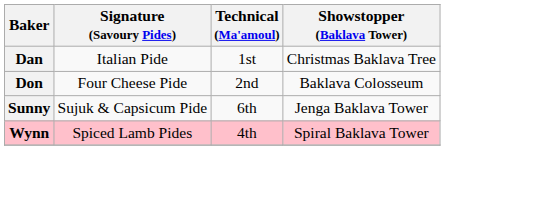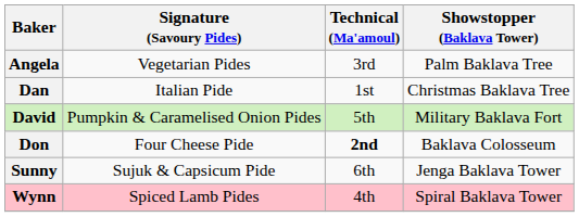+ row: Angela | Vegetarian Pides | 3rd | Palm Baklava Tree
+ row: David | Pumpkin & Caramelised Onion Pides | 5th | Military Baklava Fort
Don | Technical (Ma'amoul): normal -> bold
